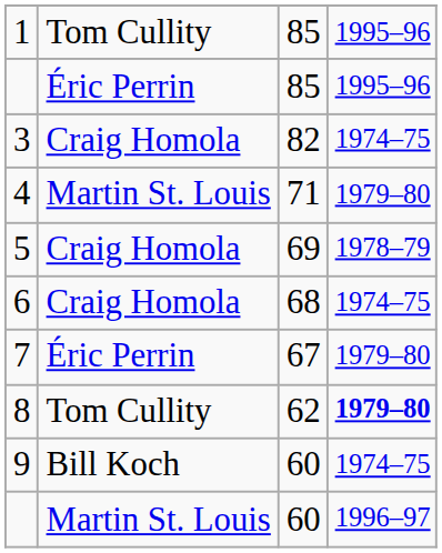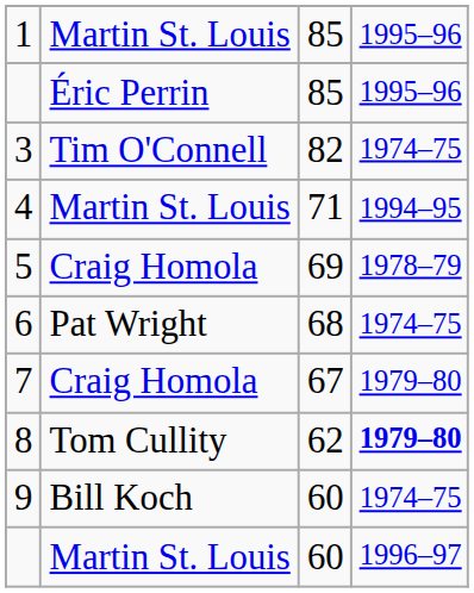1 | column 2: Tom Cullity -> Martin St. Louis
3 | column 2: Craig Homola -> Tim O'Connell
4 | column 4: 1979–80 -> 1994–95
6 | column 2: Craig Homola -> Pat Wright
7 | column 2: Éric Perrin -> Craig Homola
